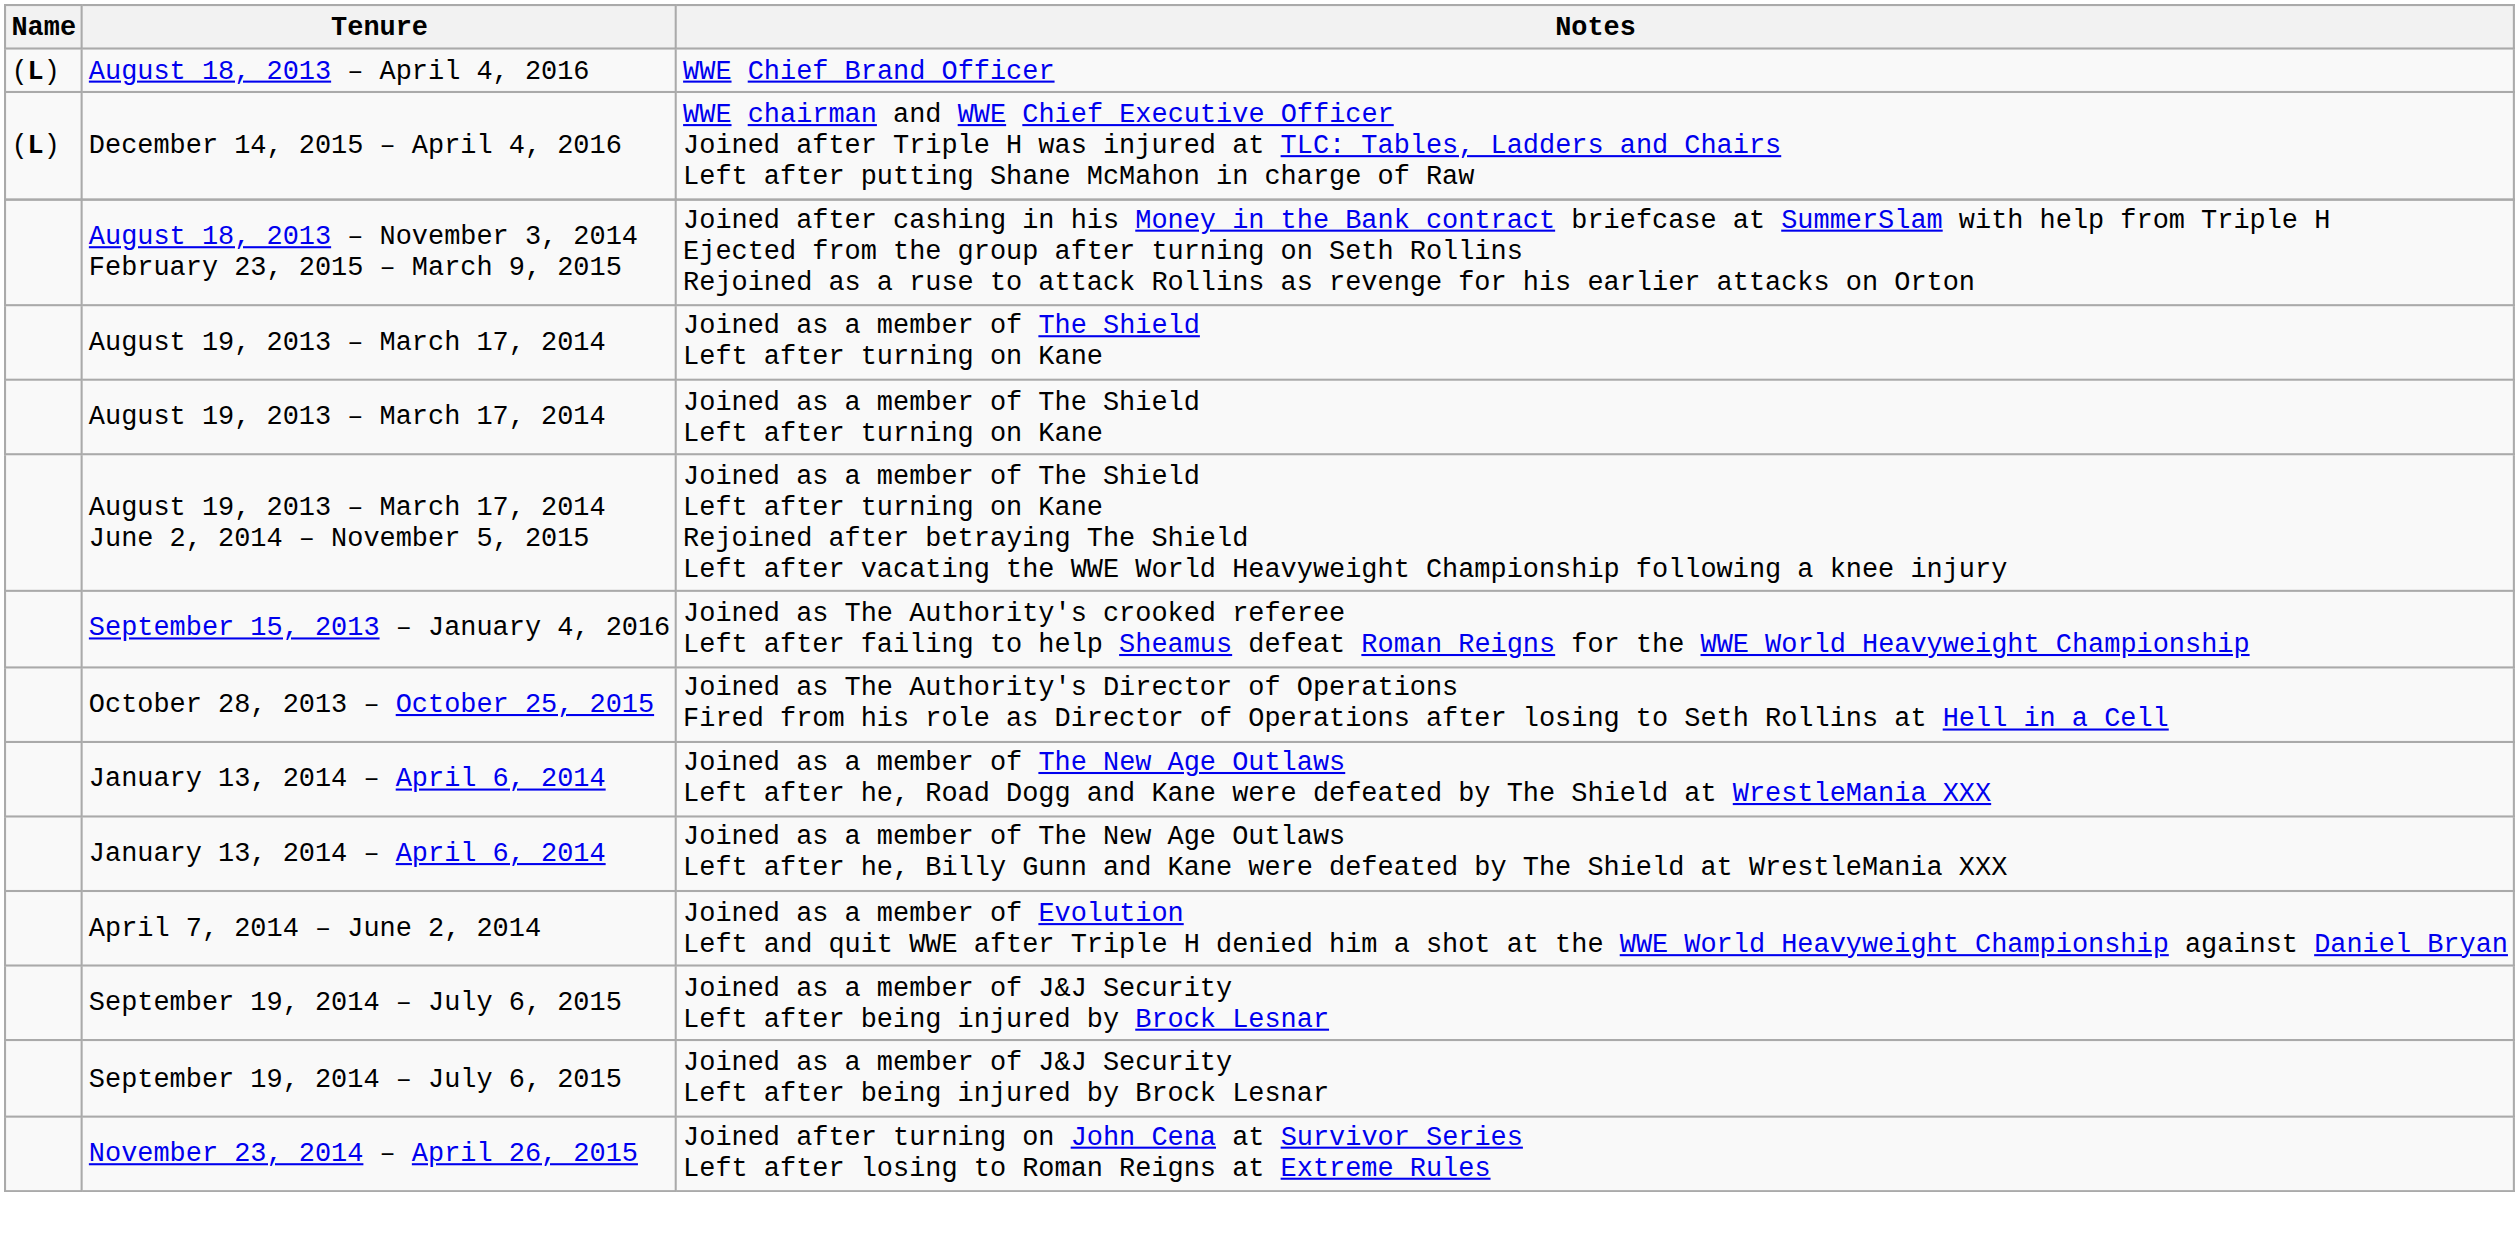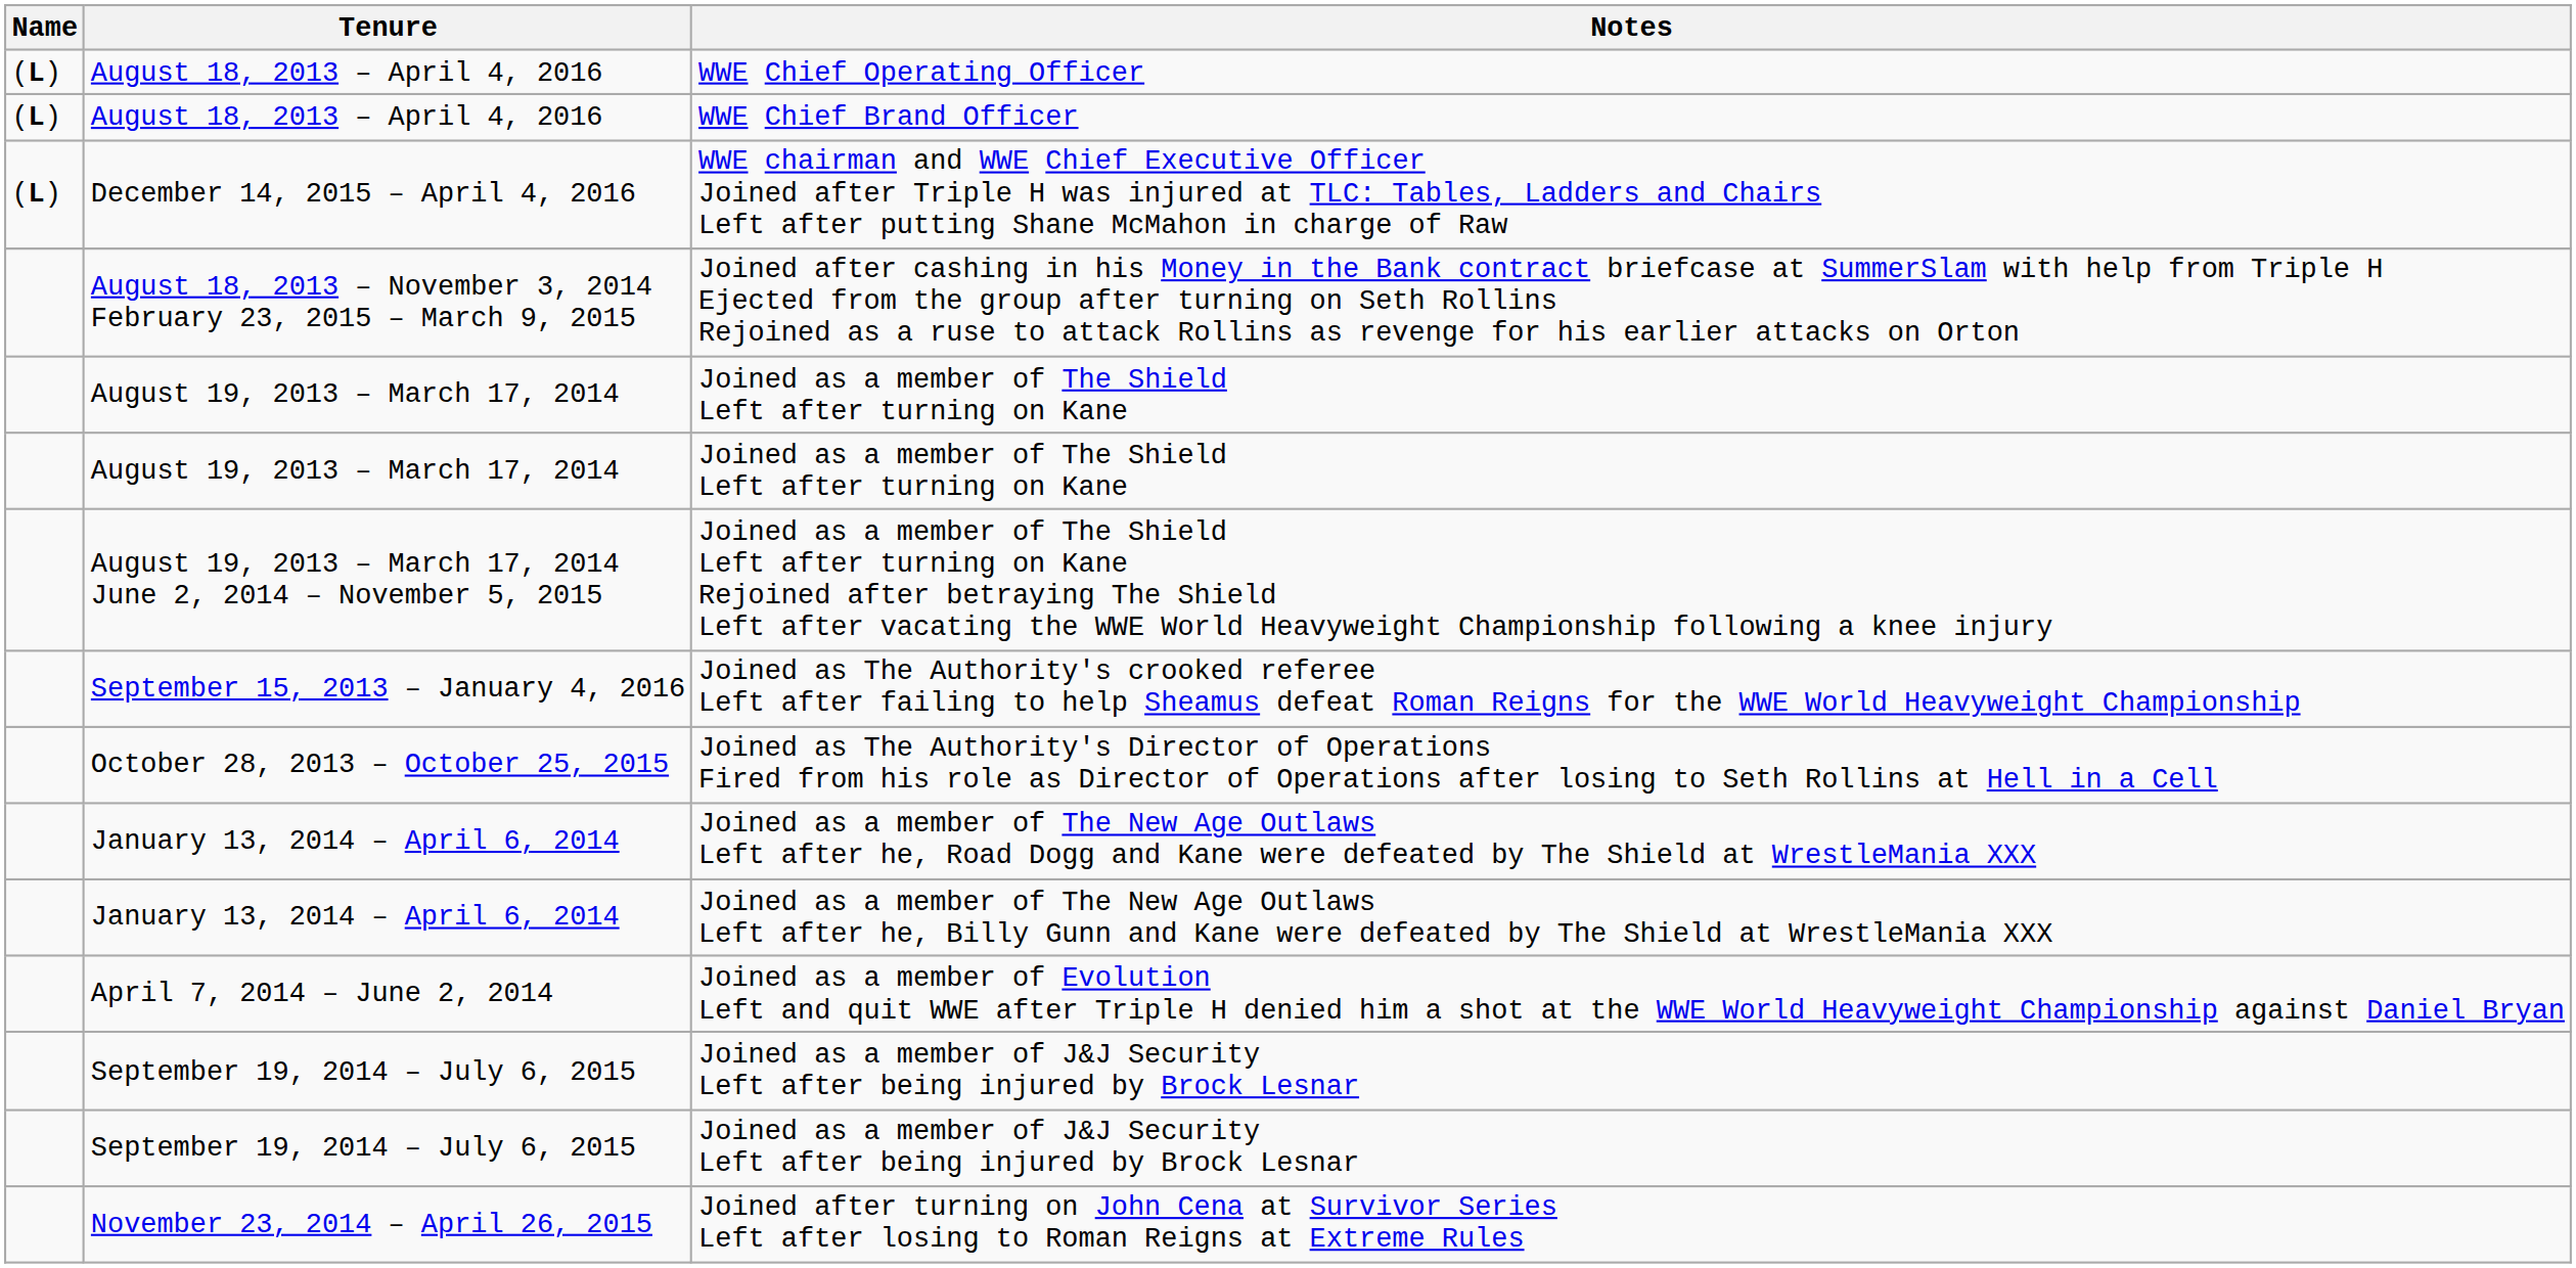+ row: (L) | August 18, 2013 – April 4, 2016 | WWE Chief Operating Officer
